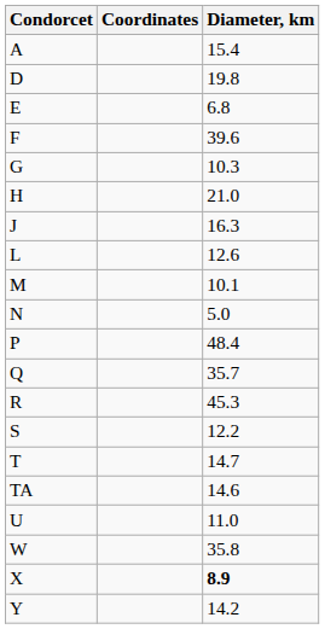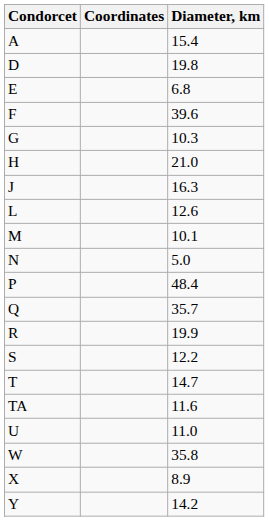R | Diameter, km: 45.3 -> 19.9
TA | Diameter, km: 14.6 -> 11.6
X | Diameter, km: bold -> normal
